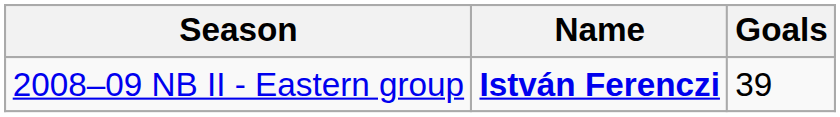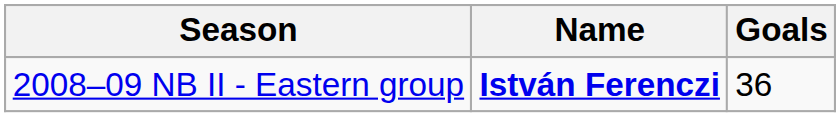2008–09 NB II - Eastern group | Goals: 39 -> 36
